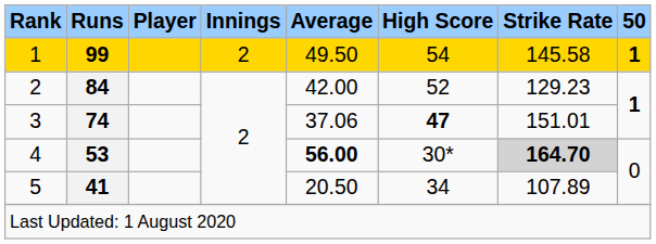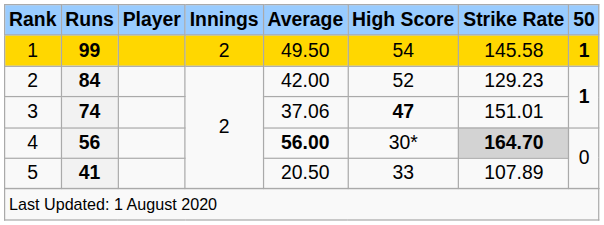4 | Runs: 53 -> 56
5 | High Score: 34 -> 33
